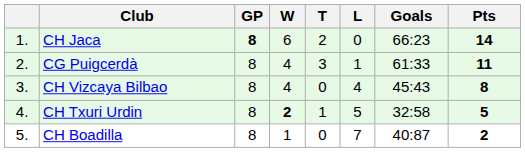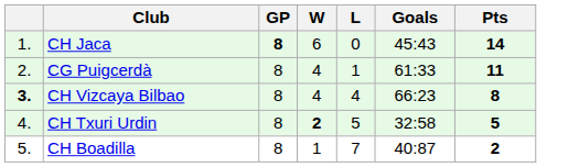- column: T | 2 | 3 | 0 | 1 | 0
CH Jaca | Goals: 66:23 -> 45:43
CH Vizcaya Bilbao | column 1: normal -> bold
CH Vizcaya Bilbao | Goals: 45:43 -> 66:23
